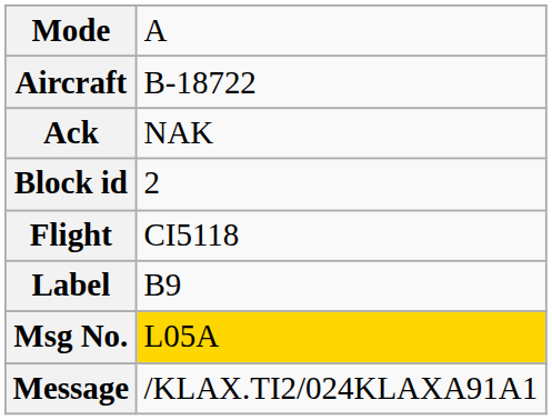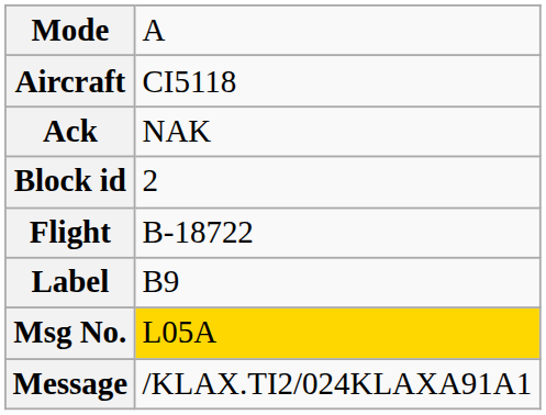Aircraft | column 2: B-18722 -> CI5118
Flight | column 2: CI5118 -> B-18722
